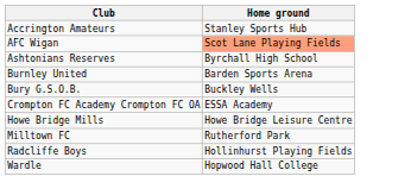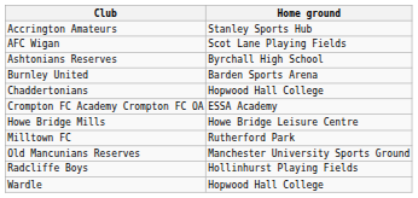AFC Wigan | Home ground: lightsalmon background -> no background
- row: Bury G.S.O.B. | Buckley Wells
+ row: Chaddertonians | Hopwood Hall College
+ row: Old Mancunians Reserves | Manchester University Sports Ground
